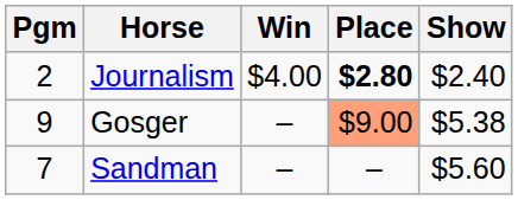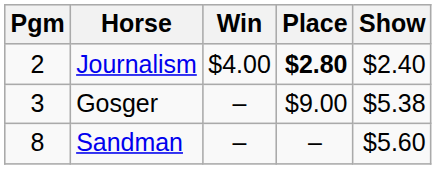Gosger | Pgm: 9 -> 3
Gosger | Place: lightsalmon background -> no background
Sandman | Pgm: 7 -> 8
